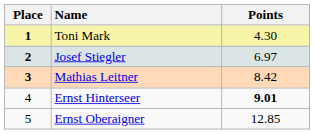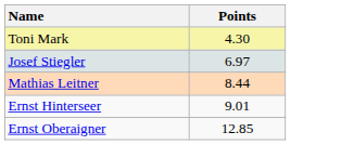- column: Place | 1 | 2 | 3 | 4 | 5
Mathias Leitner | Points: 8.42 -> 8.44
Ernst Hinterseer | Points: bold -> normal
